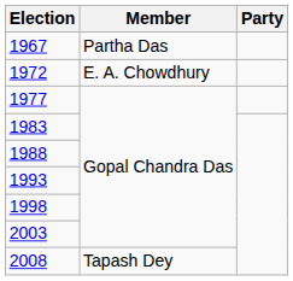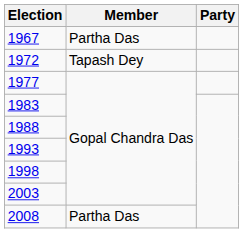1972 | Member: E. A. Chowdhury -> Tapash Dey
2008 | Member: Tapash Dey -> Partha Das
